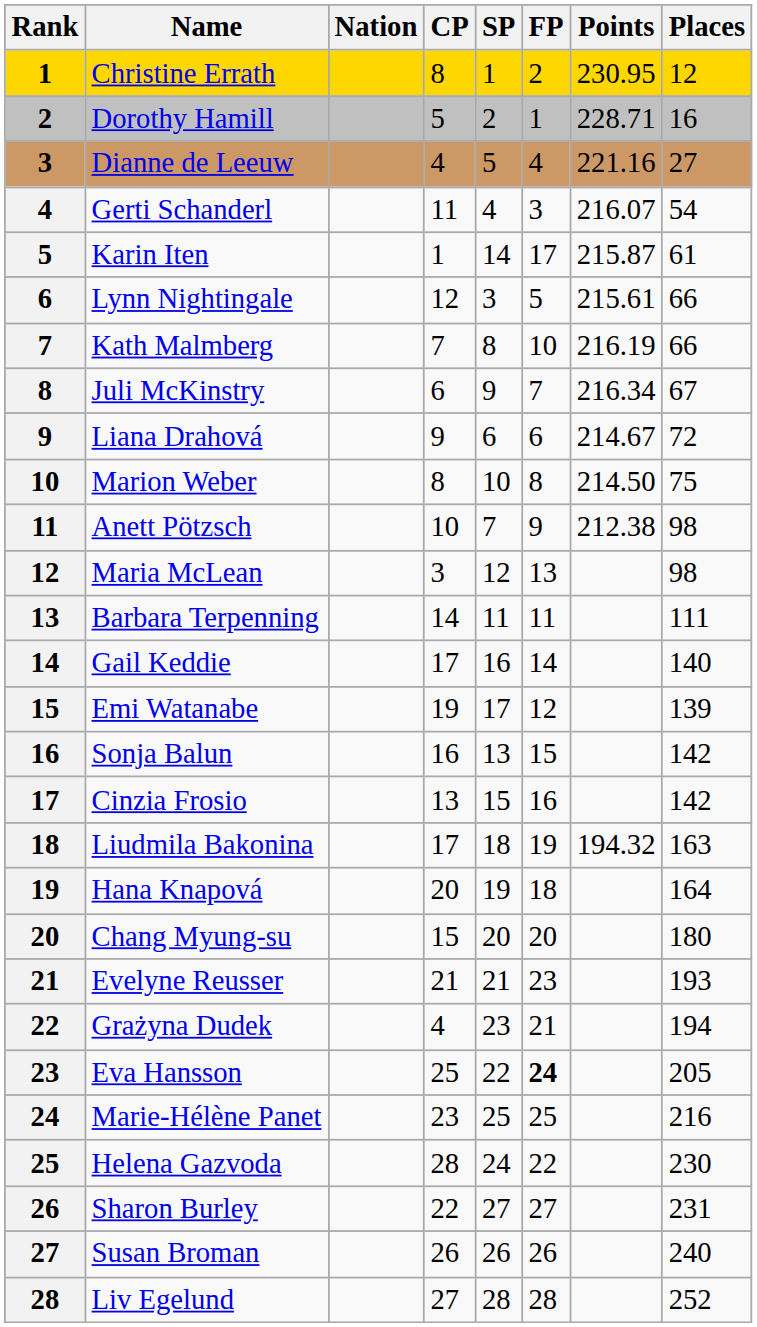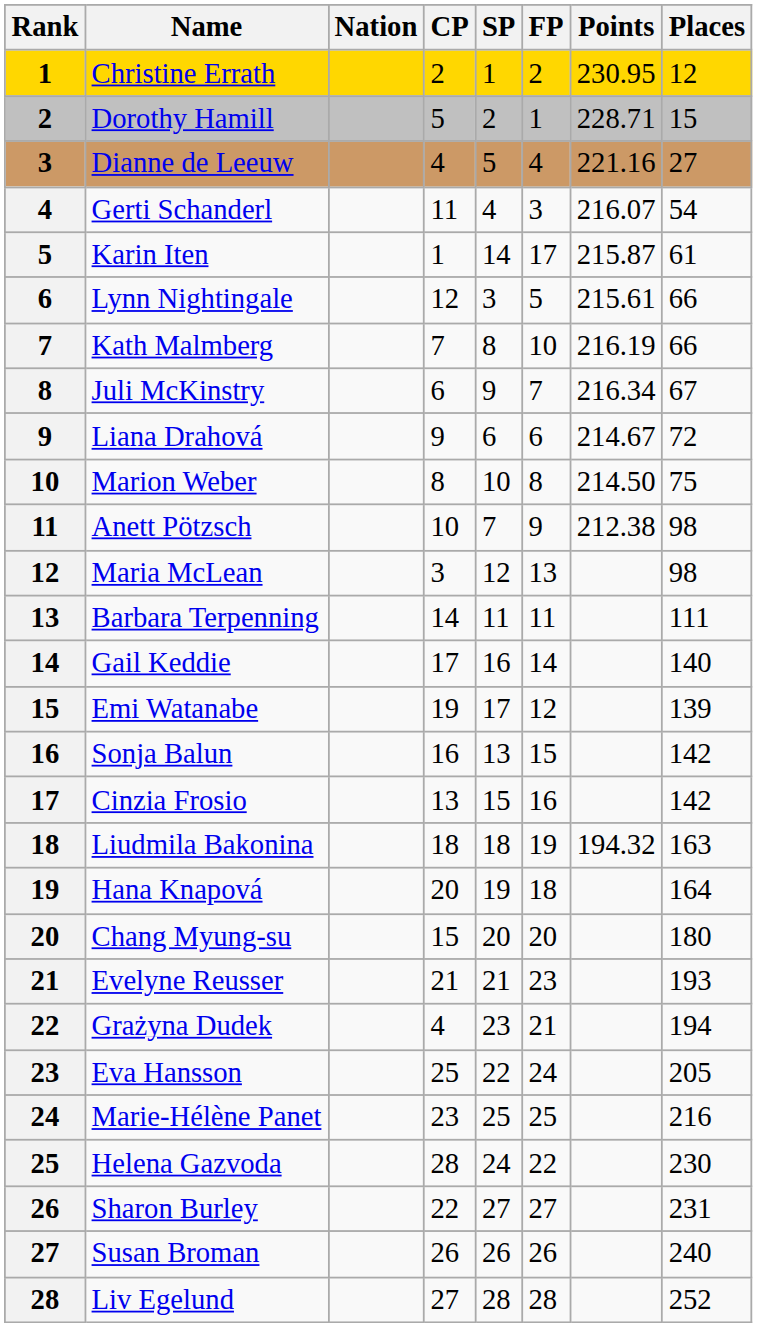Christine Errath | CP: 8 -> 2
Dorothy Hamill | Places: 16 -> 15
Liudmila Bakonina | CP: 17 -> 18
Eva Hansson | FP: bold -> normal
